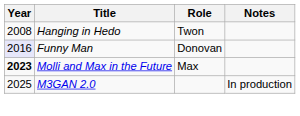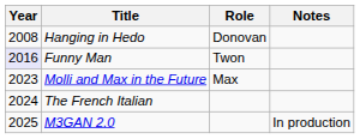Hanging in Hedo | Role: Twon -> Donovan
Funny Man | Role: Donovan -> Twon
Molli and Max in the Future | Year: bold -> normal
+ row: 2024 | The French Italian
